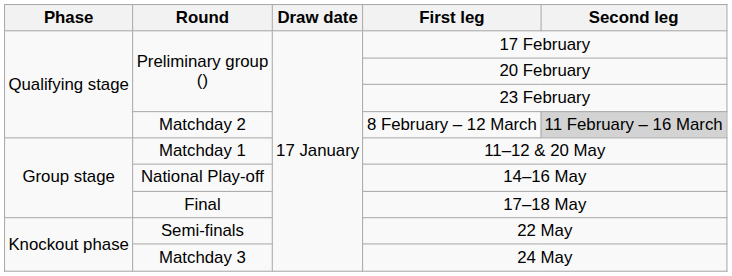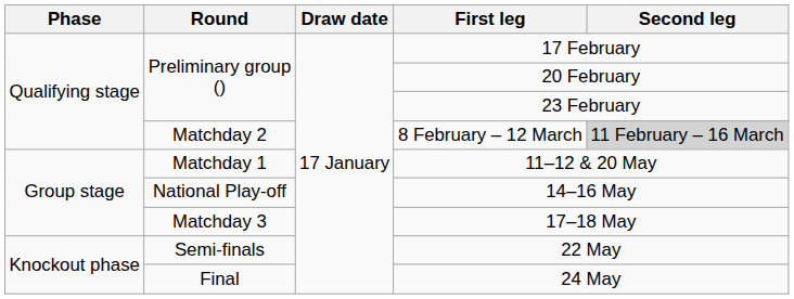17–18 May | Round: Final -> Matchday 3
24 May | Round: Matchday 3 -> Final
